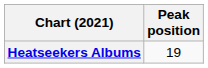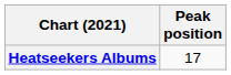Heatseekers Albums | Peak position: 19 -> 17
